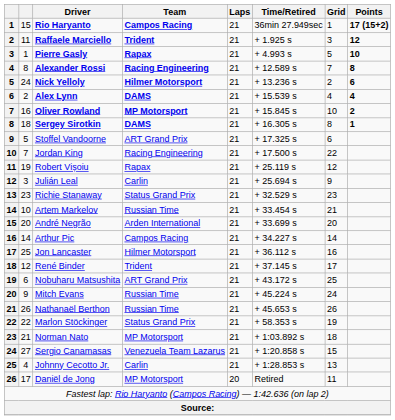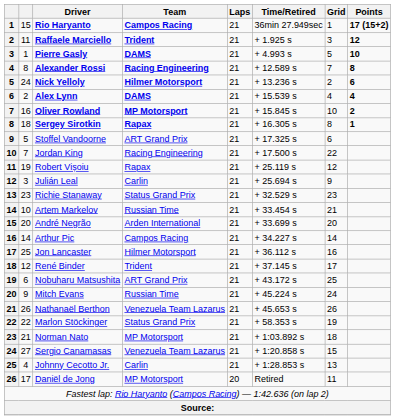Pierre Gasly | Team: Rapax -> DAMS
Sergey Sirotkin | Team: DAMS -> Rapax
Nathanaël Berthon | Team: Russian Time -> Venezuela Team Lazarus
